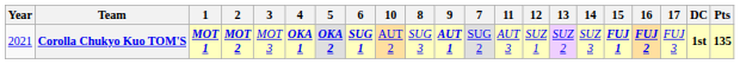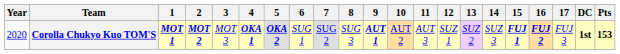columns swapped: 7 <-> 10
Corolla Chukyo Kuo TOM'S | Year: 2021 -> 2020
Corolla Chukyo Kuo TOM'S | 6: bold -> normal
Corolla Chukyo Kuo TOM'S | Pts: 135 -> 153
